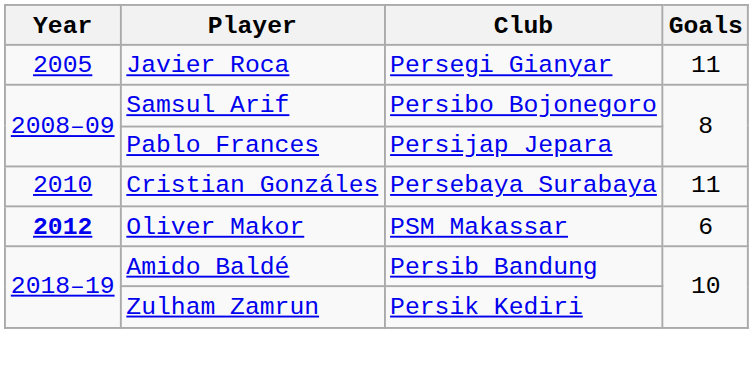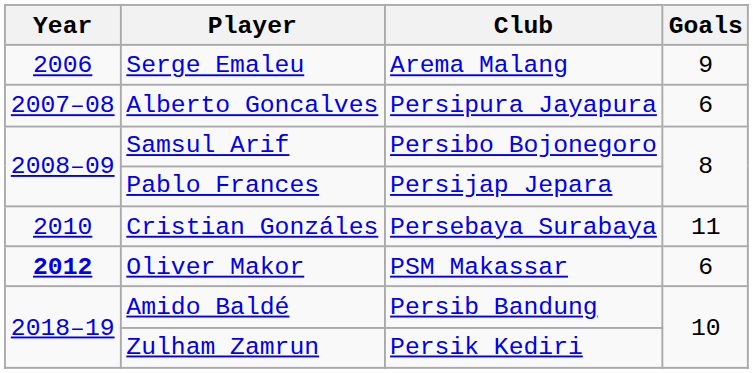- row: 2005 | Javier Roca | Persegi Gianyar | 11
+ row: 2006 | Serge Emaleu | Arema Malang | 9
+ row: 2007–08 | Alberto Goncalves | Persipura Jayapura | 6
